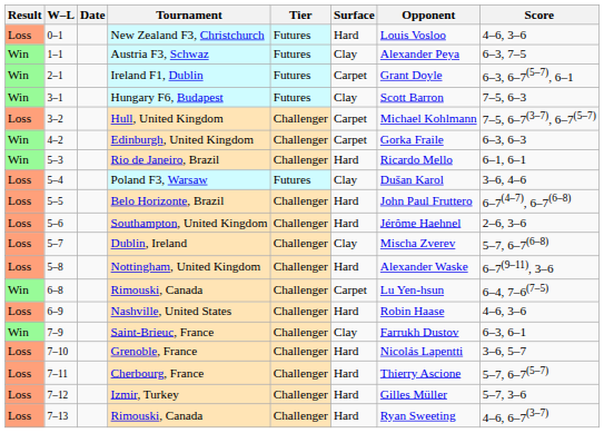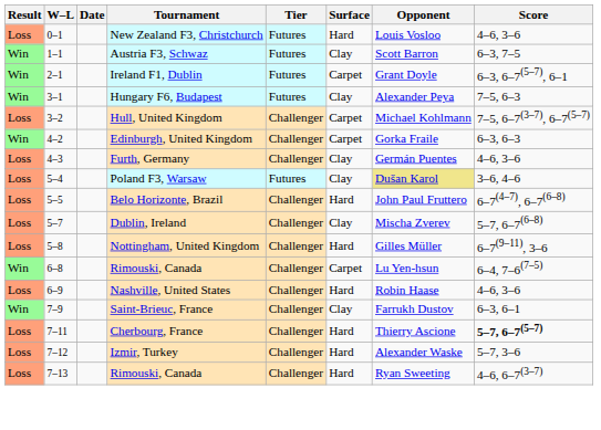Austria F3, Schwaz | Opponent: Alexander Peya -> Scott Barron
Hungary F6, Budapest | Opponent: Scott Barron -> Alexander Peya
+ row: Loss | 4–3 | Furth, Germany | Challenger | Clay | Germán Puentes | 4–6, 3–6
- row: Win | 5–3 | Rio de Janeiro, Brazil | Challenger | Hard | Ricardo Mello | 6–1, 6–1
Poland F3, Warsaw | Opponent: no background -> khaki background
- row: Loss | 5–6 | Southampton, United Kingdom | Challenger | Hard | Jérôme Haehnel | 2–6, 3–6
Nottingham, United Kingdom | Opponent: Alexander Waske -> Gilles Müller
- row: Loss | 7–10 | Grenoble, France | Challenger | Hard | Nicolás Lapentti | 3–6, 5–7
Cherbourg, France | Score: normal -> bold
Izmir, Turkey | Opponent: Gilles Müller -> Alexander Waske
